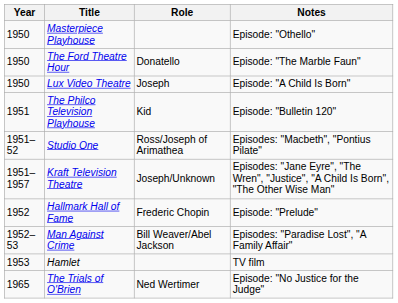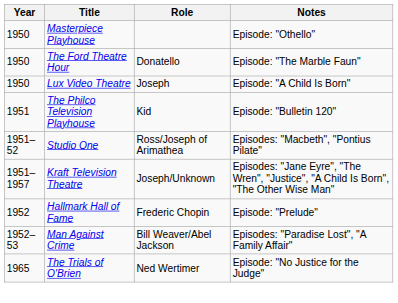- row: 1953 | Hamlet | TV film
